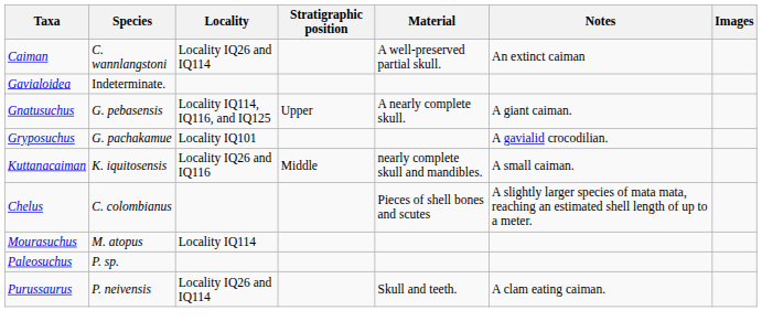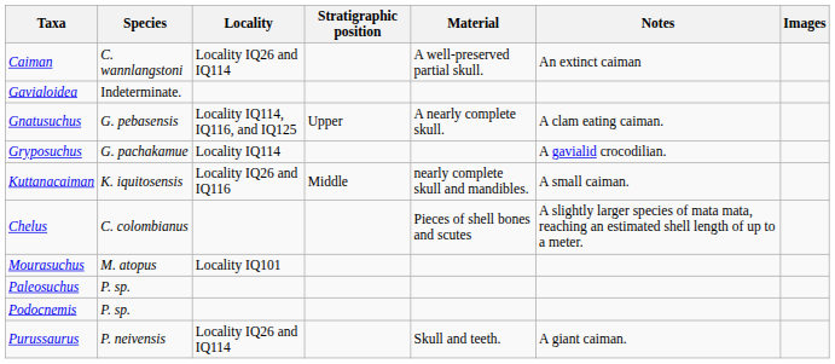Gnatusuchus | Notes: A giant caiman. -> A clam eating caiman.
Gryposuchus | Locality: Locality IQ101 -> Locality IQ114
Mourasuchus | Locality: Locality IQ114 -> Locality IQ101
+ row: Podocnemis | P. sp.
Purussaurus | Notes: A clam eating caiman. -> A giant caiman.
